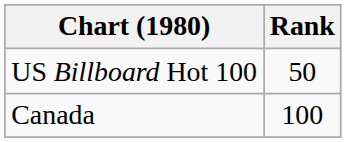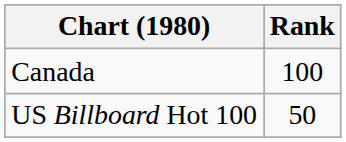rows swapped: Canada <-> US Billboard Hot 100
